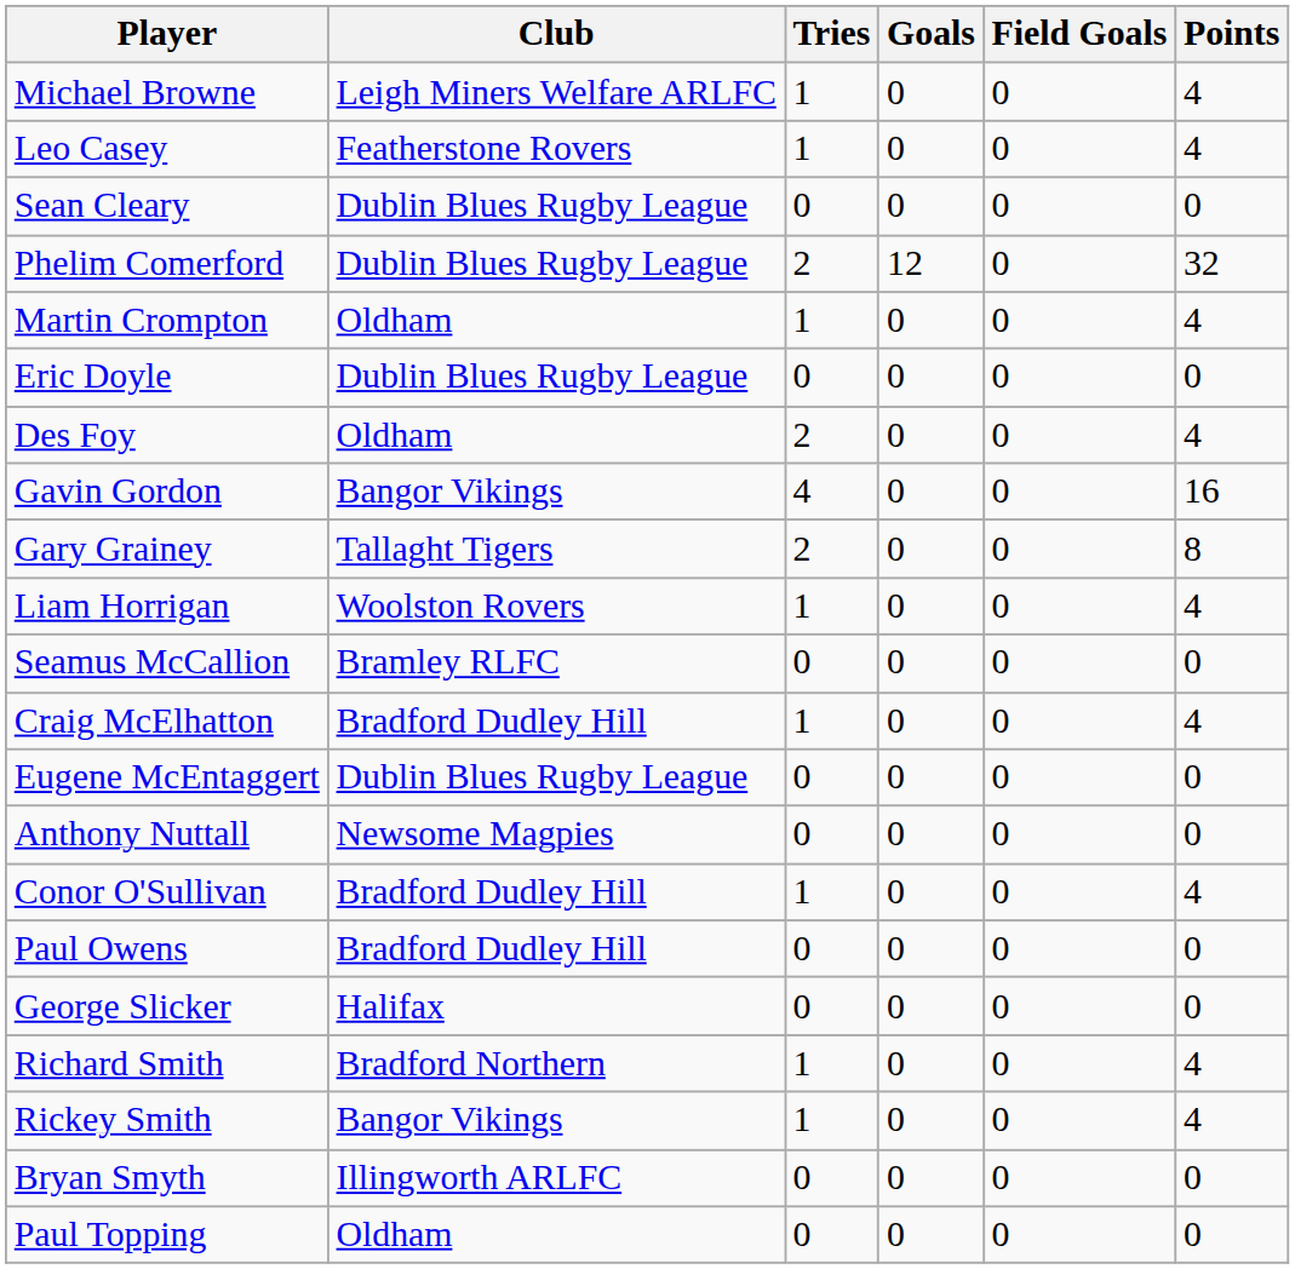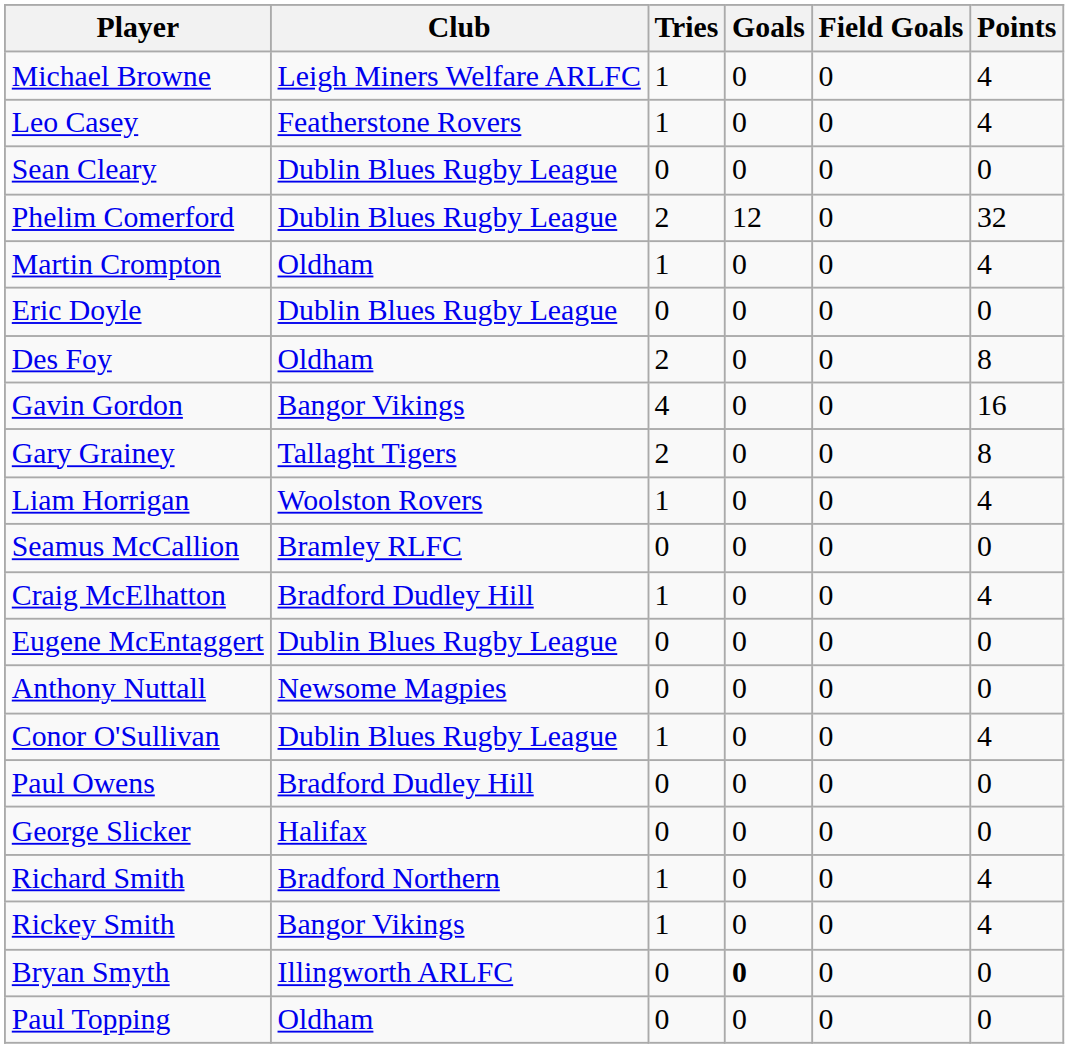Des Foy | Points: 4 -> 8
Conor O'Sullivan | Club: Bradford Dudley Hill -> Dublin Blues Rugby League
Bryan Smyth | Goals: normal -> bold
